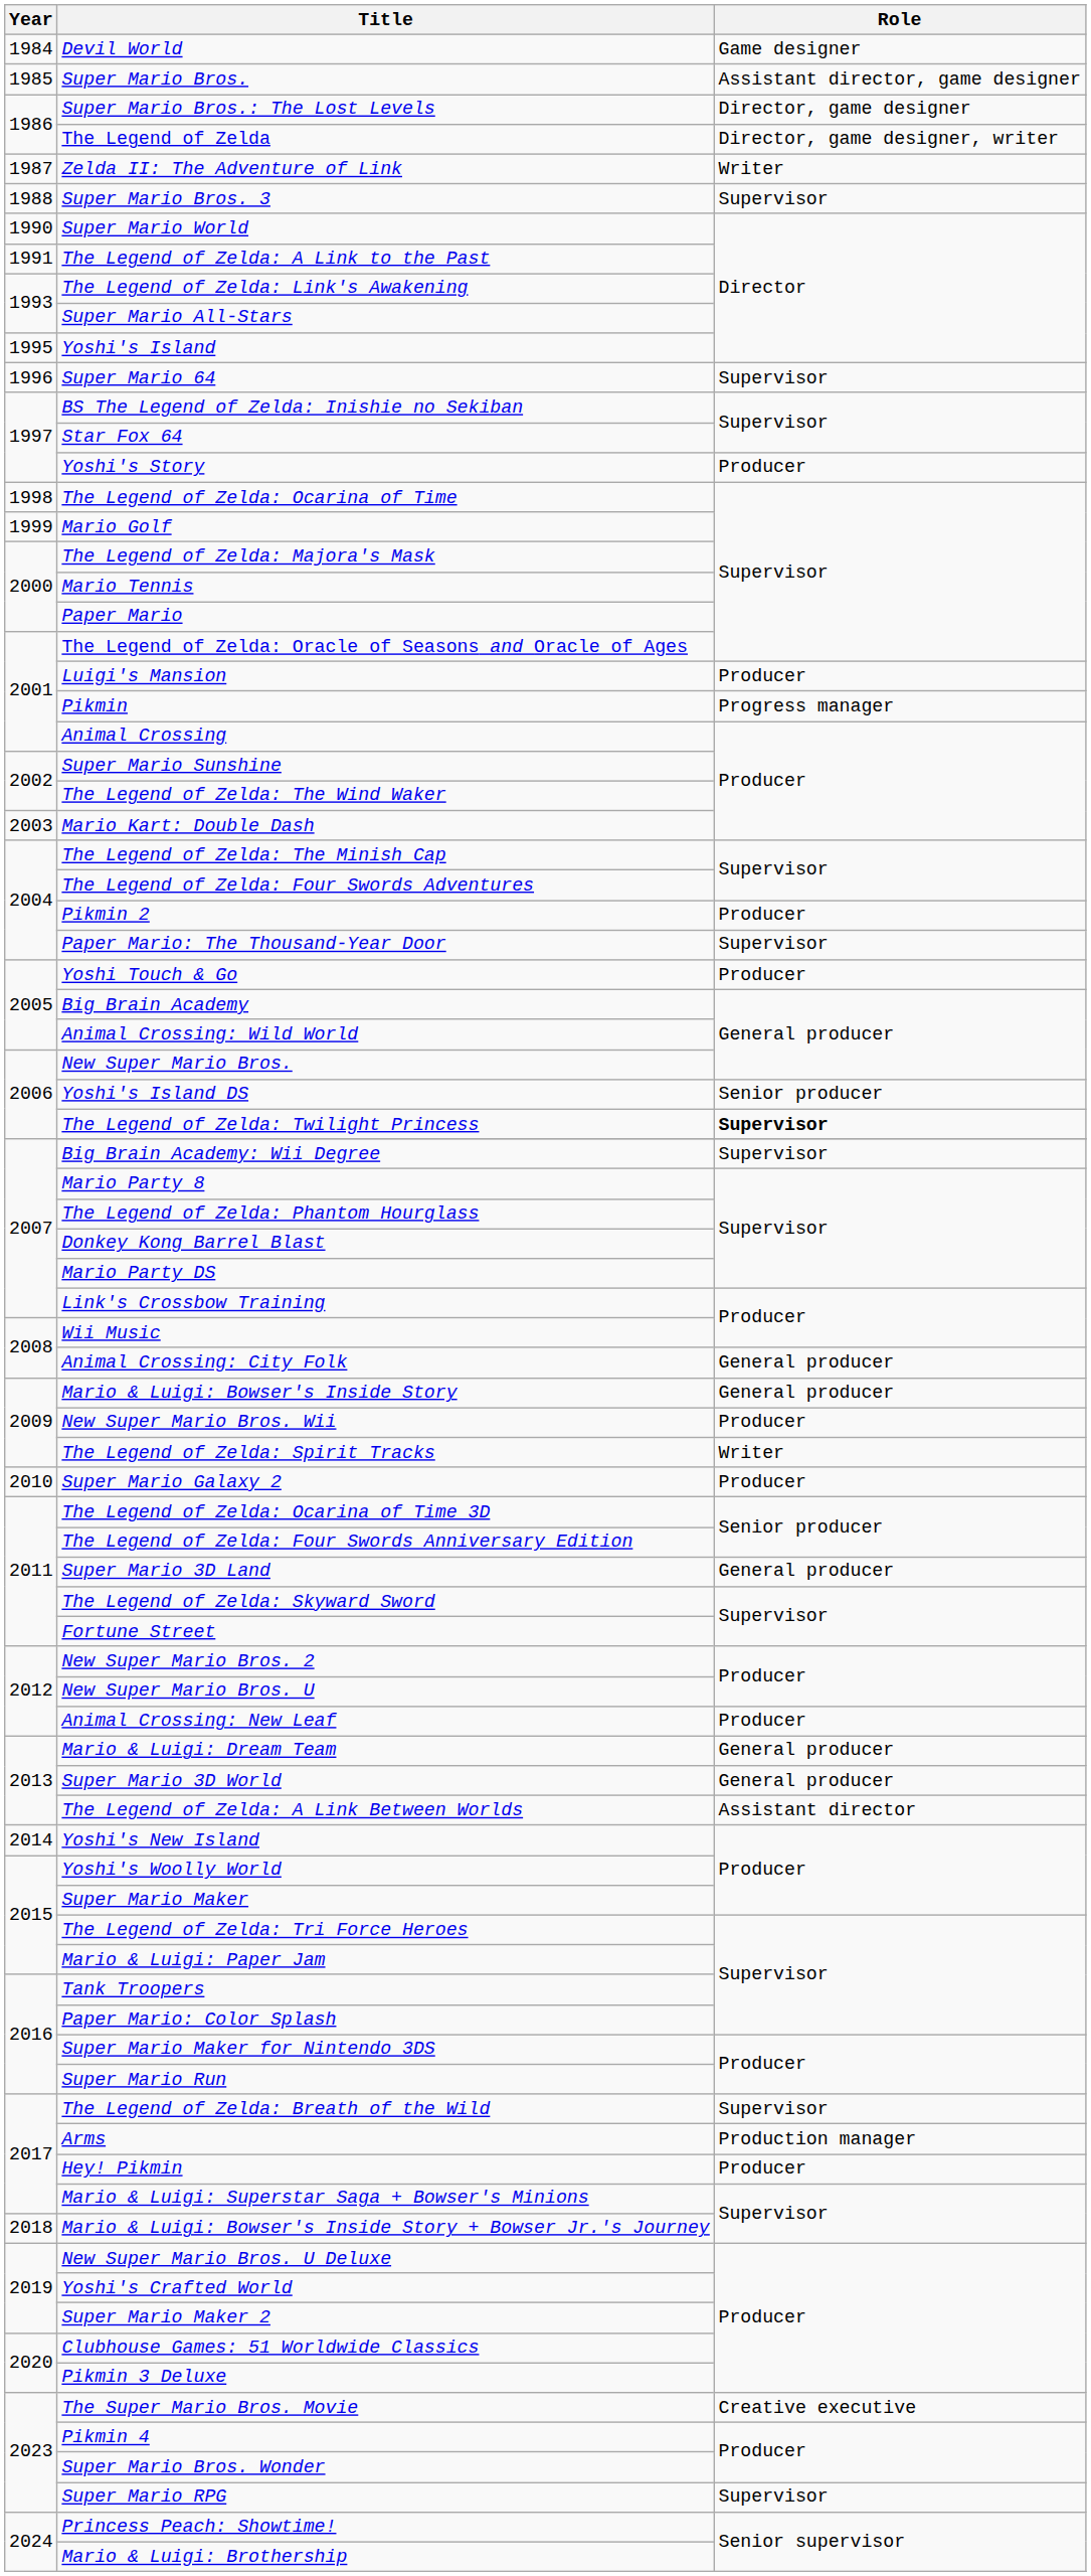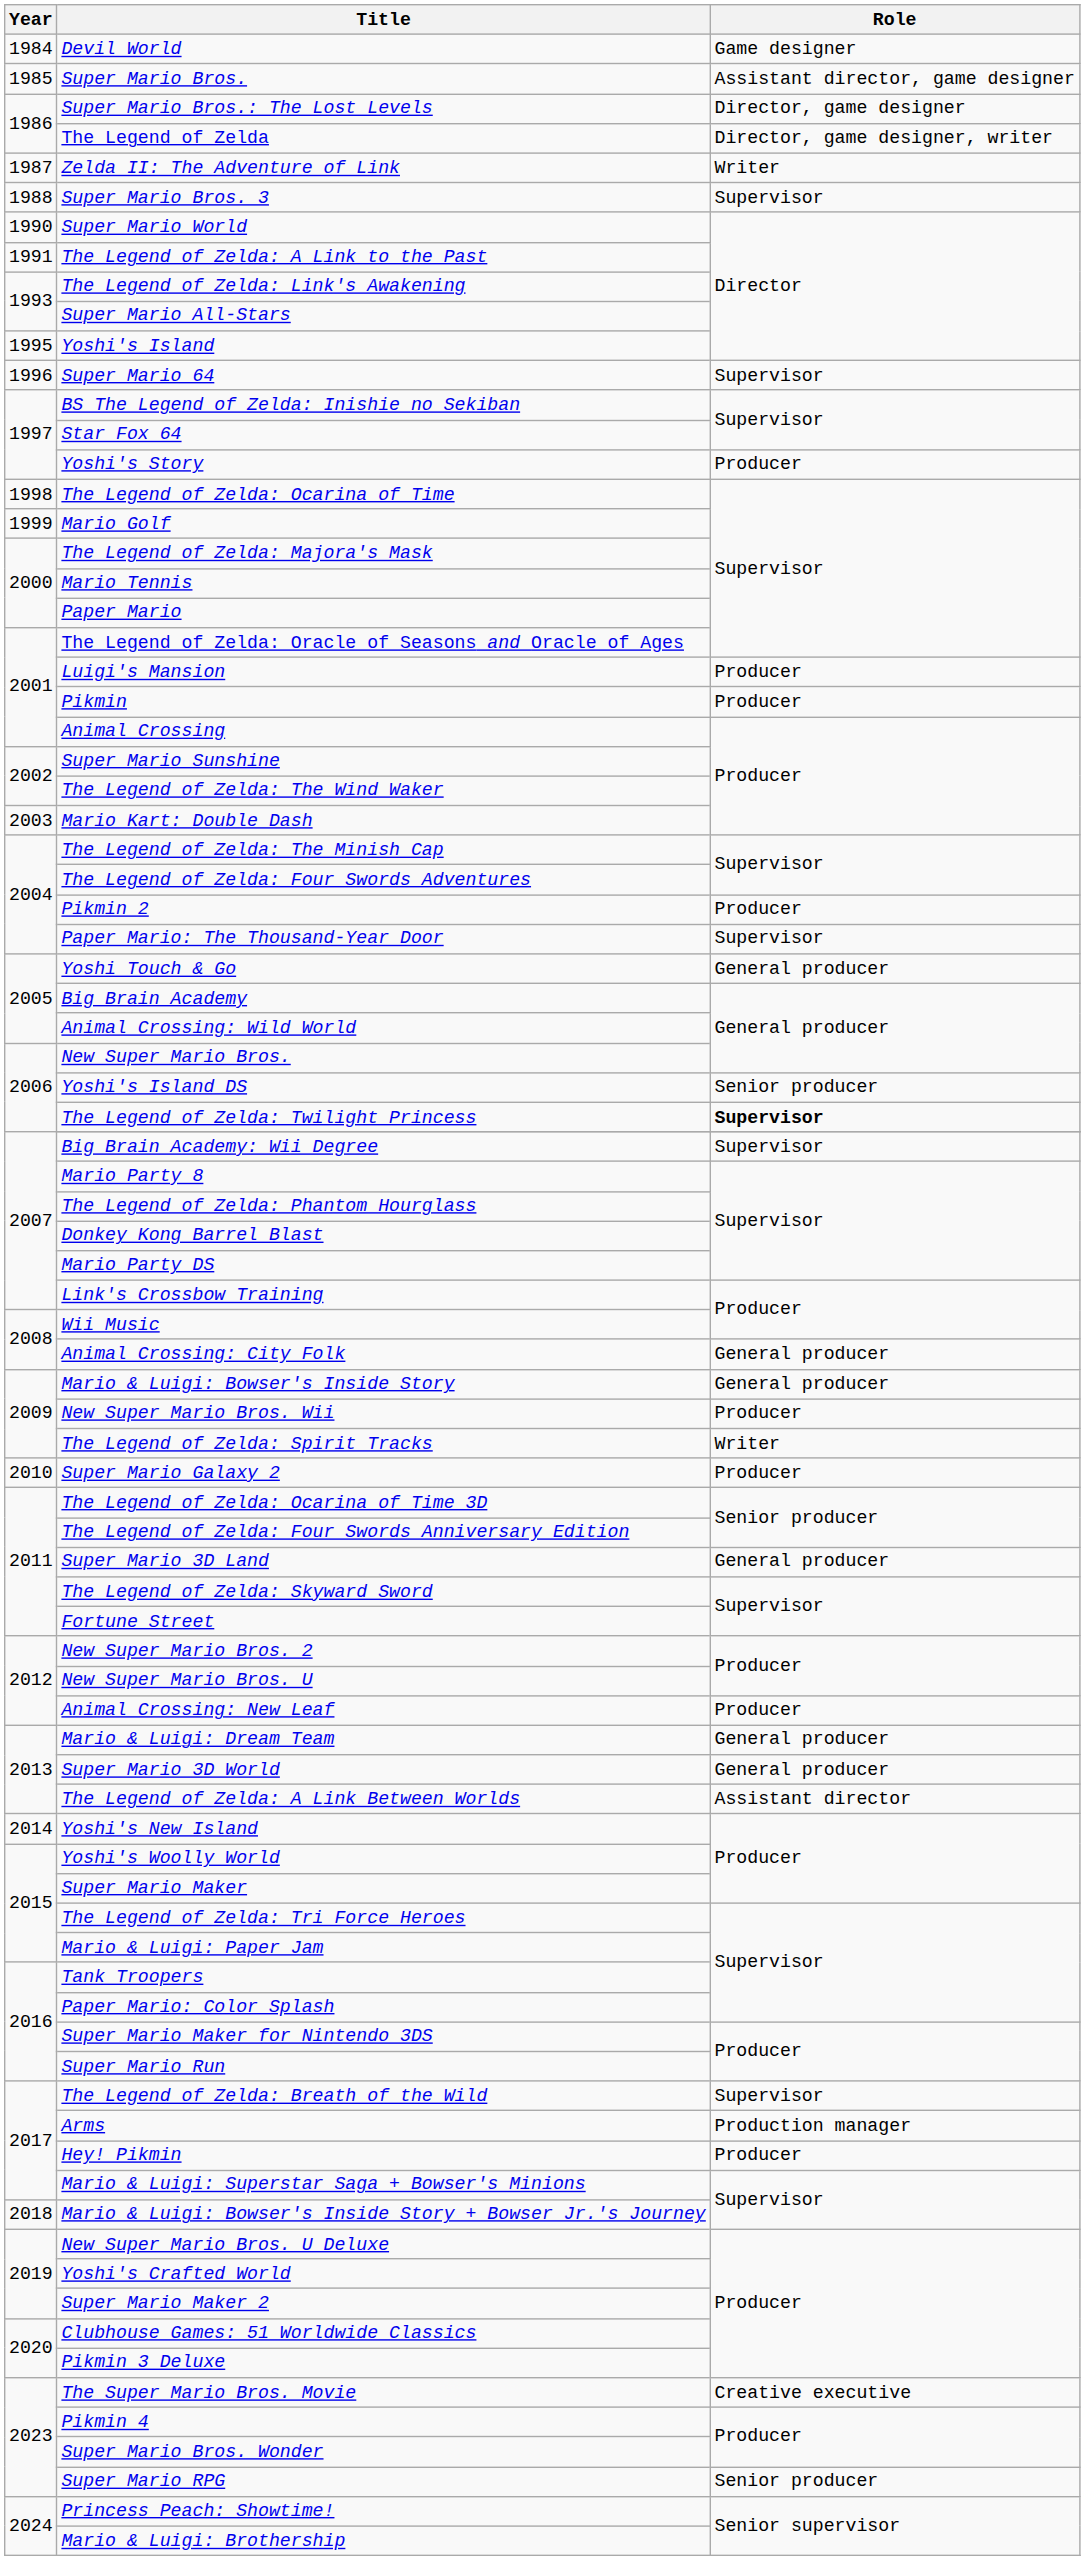Pikmin | Role: Progress manager -> Producer
Yoshi Touch & Go | Role: Producer -> General producer
Super Mario RPG | Role: Supervisor -> Senior producer
